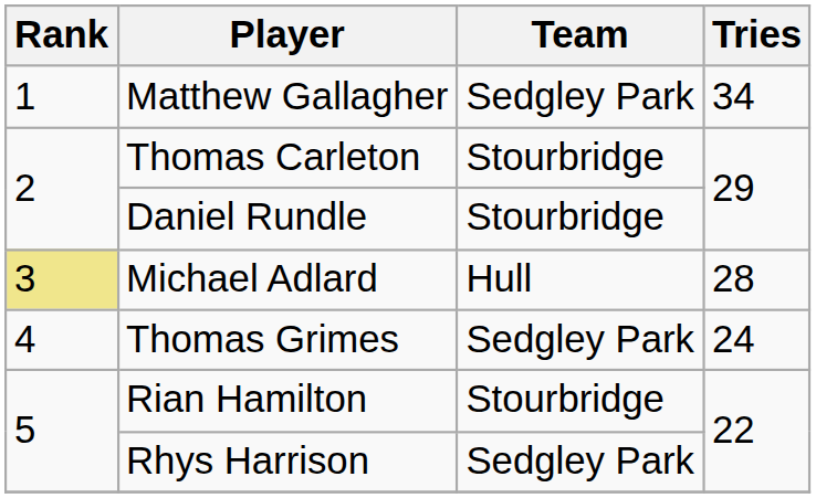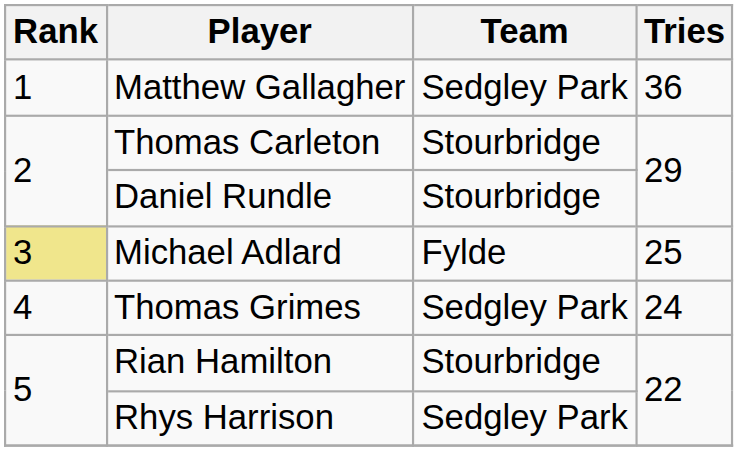Matthew Gallagher | Tries: 34 -> 36
Michael Adlard | Team: Hull -> Fylde
Michael Adlard | Tries: 28 -> 25
